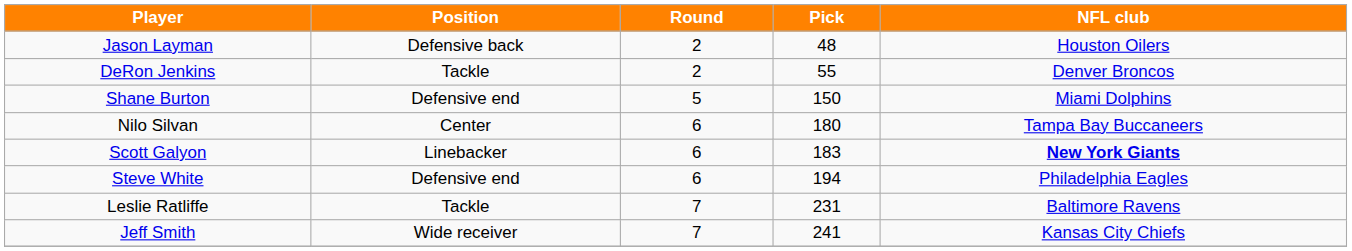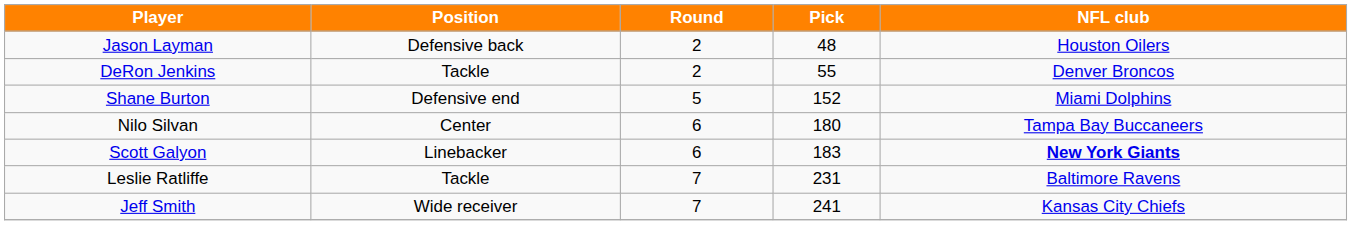Shane Burton | Pick: 150 -> 152
- row: Steve White | Defensive end | 6 | 194 | Philadelphia Eagles
